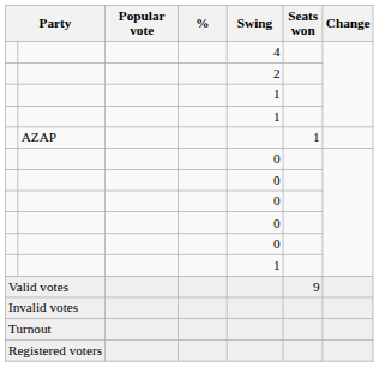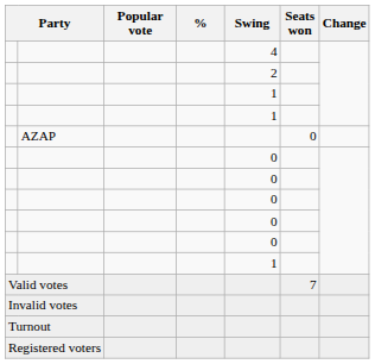AZAP | Seats won: 1 -> 0
Valid votes | Seats won: 9 -> 7
